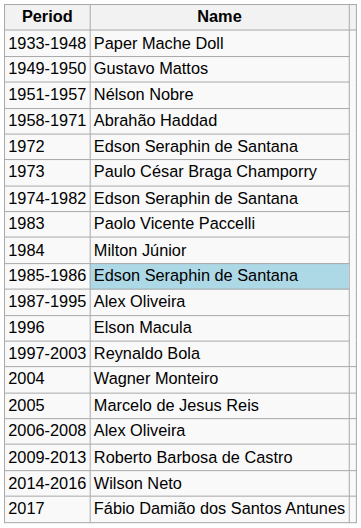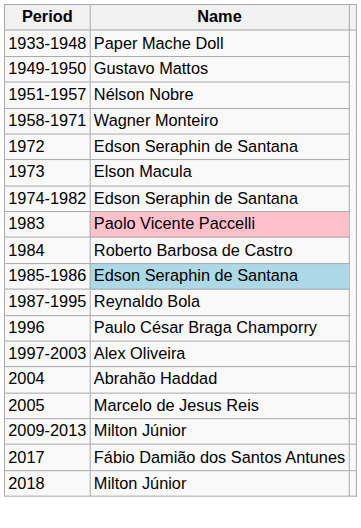1958-1971 | Name: Abrahão Haddad -> Wagner Monteiro
1973 | Name: Paulo César Braga Champorry -> Elson Macula
1983 | Name: no background -> pink background
1984 | Name: Milton Júnior -> Roberto Barbosa de Castro
1987-1995 | Name: Alex Oliveira -> Reynaldo Bola
1996 | Name: Elson Macula -> Paulo César Braga Champorry
1997-2003 | Name: Reynaldo Bola -> Alex Oliveira
2004 | Name: Wagner Monteiro -> Abrahão Haddad
- row: 2006-2008 | Alex Oliveira
2009-2013 | Name: Roberto Barbosa de Castro -> Milton Júnior
- row: 2014-2016 | Wilson Neto
+ row: 2018 | Milton Júnior
